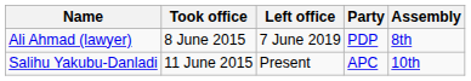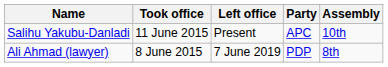rows swapped: Ali Ahmad (lawyer) <-> Salihu Yakubu-Danladi
